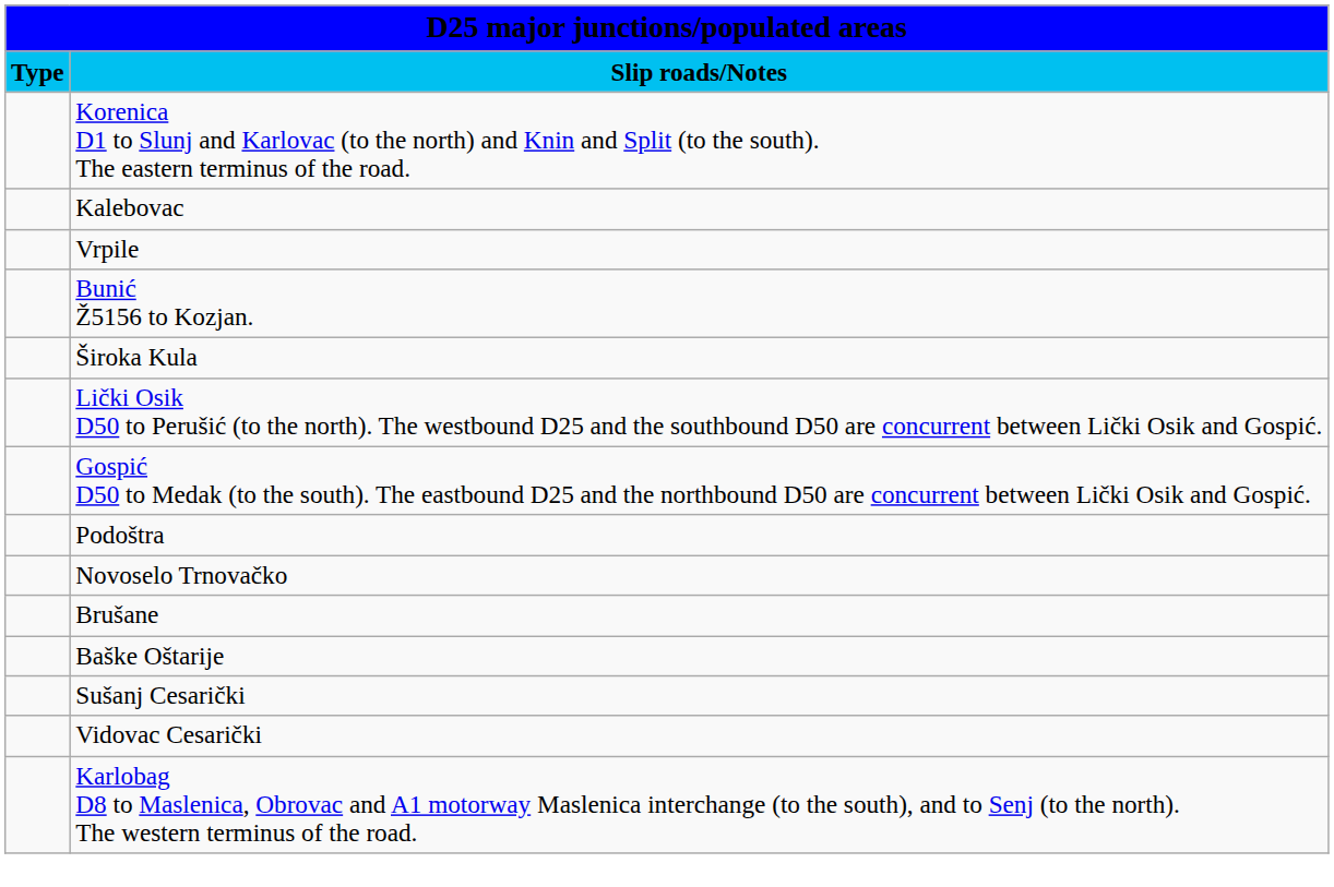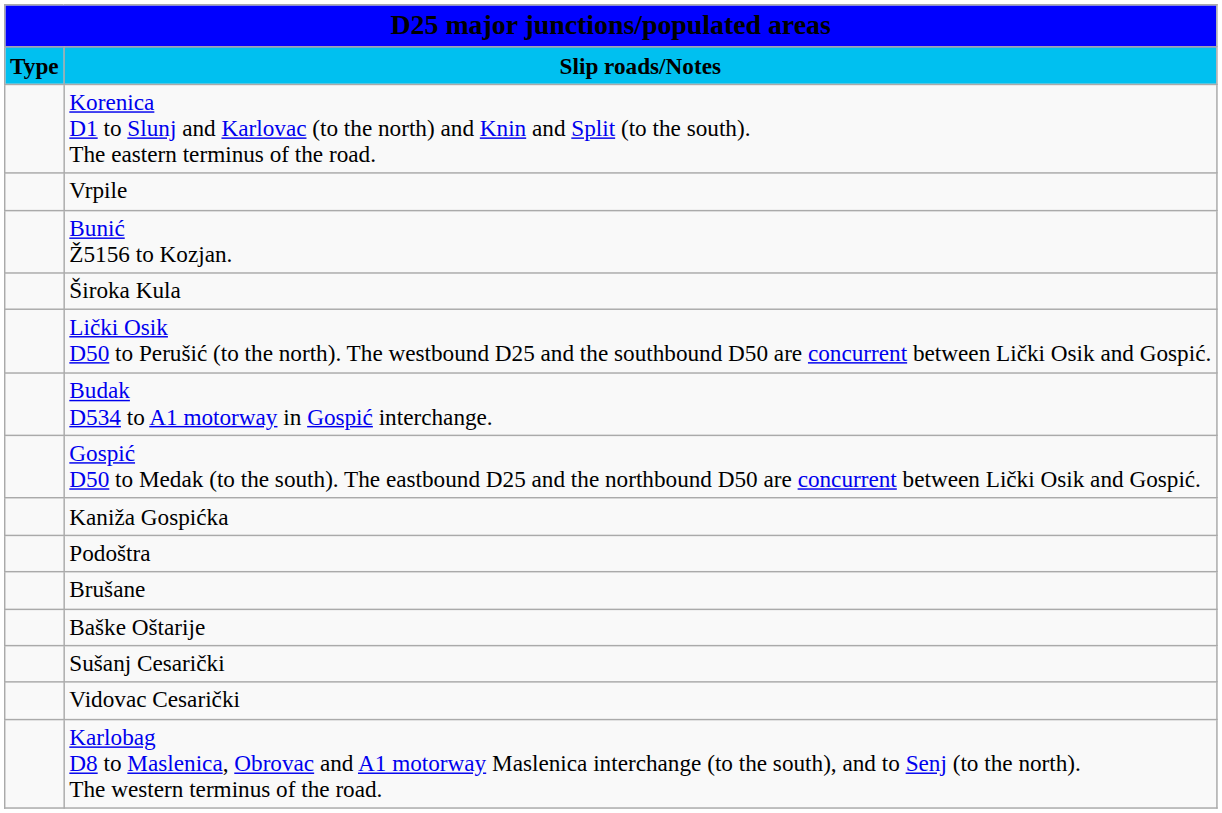- row: Kalebovac
+ row: Budak D534 to A1 motorway in Gospić interchange.
+ row: Kaniža Gospićka
- row: Novoselo Trnovačko
